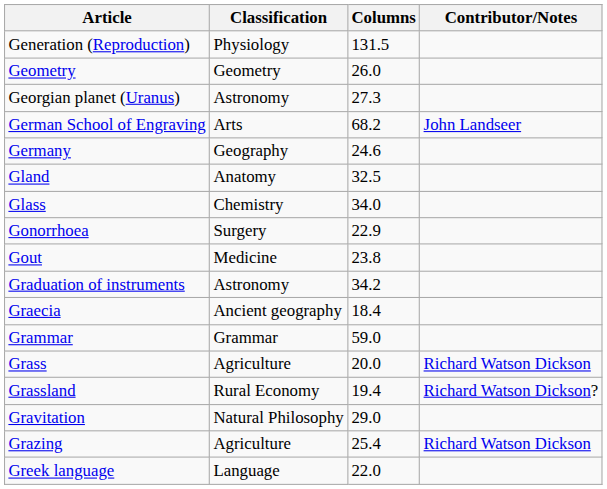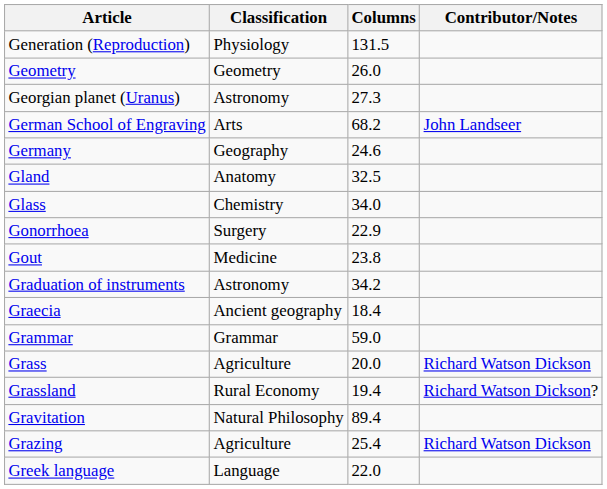Gravitation | Columns: 29.0 -> 89.4
